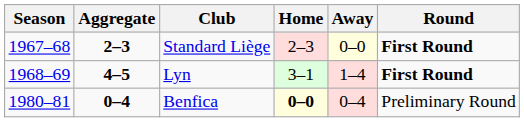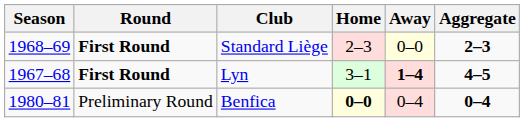columns swapped: Round <-> Aggregate
Standard Liège | Season: 1967–68 -> 1968–69
Lyn | Season: 1968–69 -> 1967–68
Lyn | Away: normal -> bold
